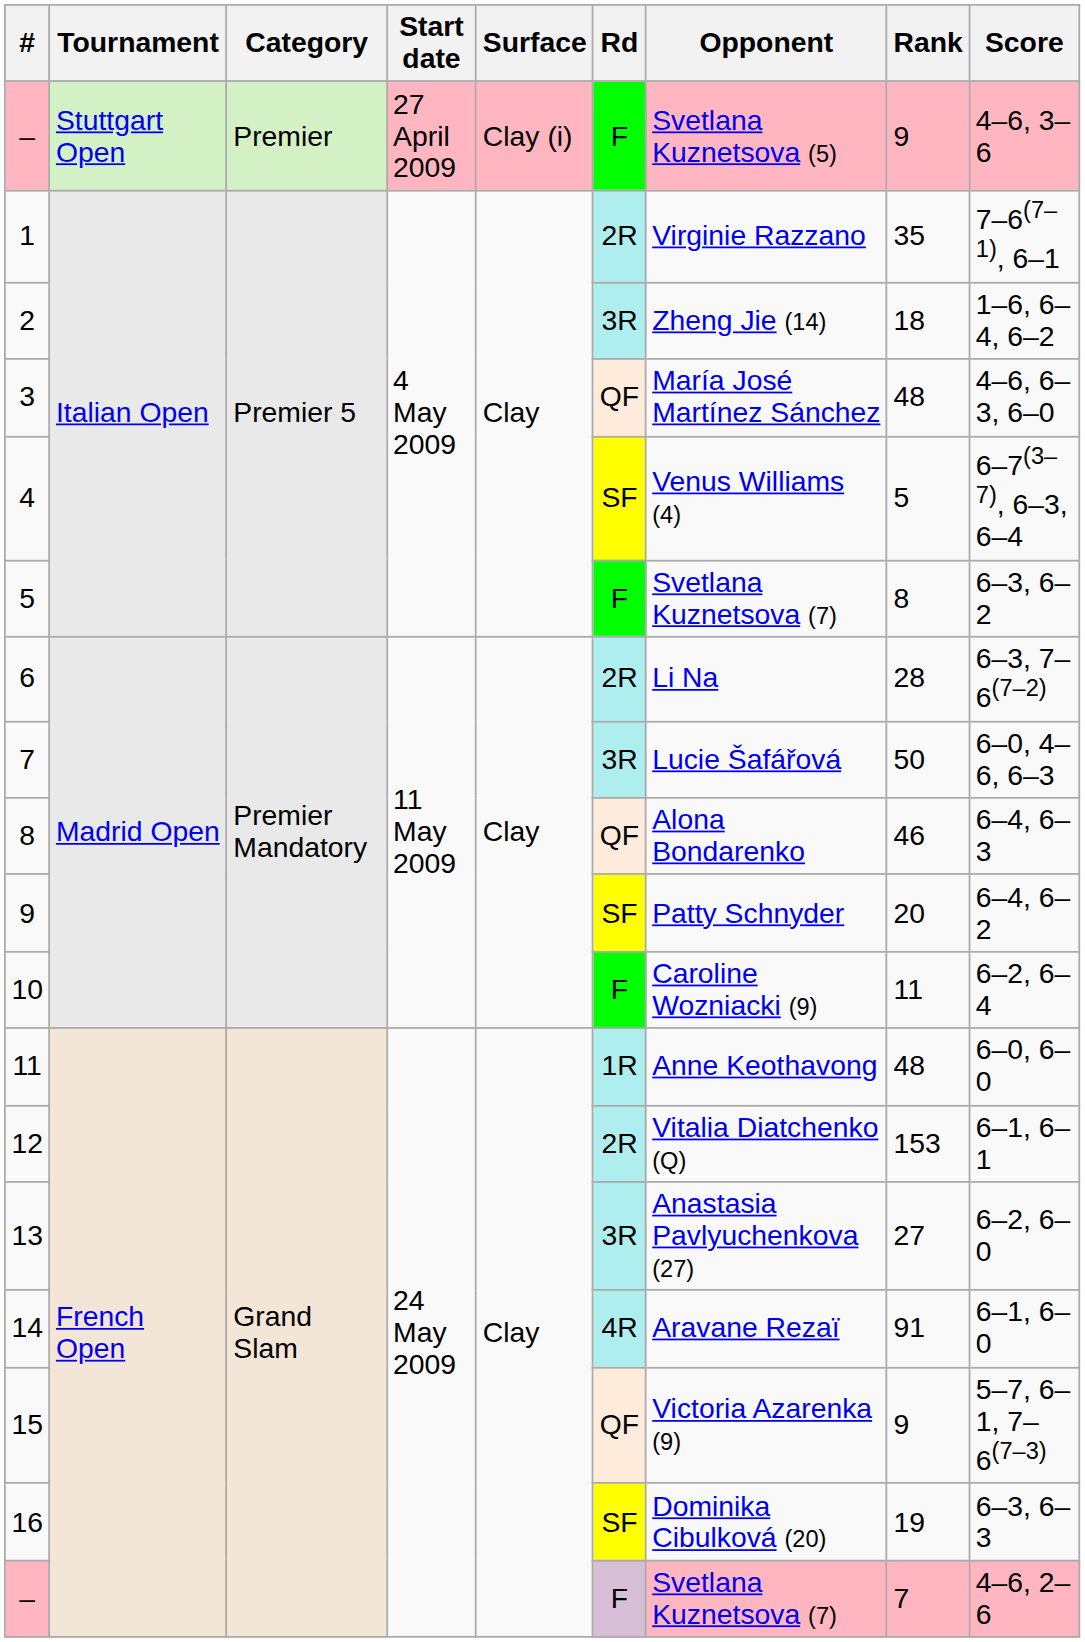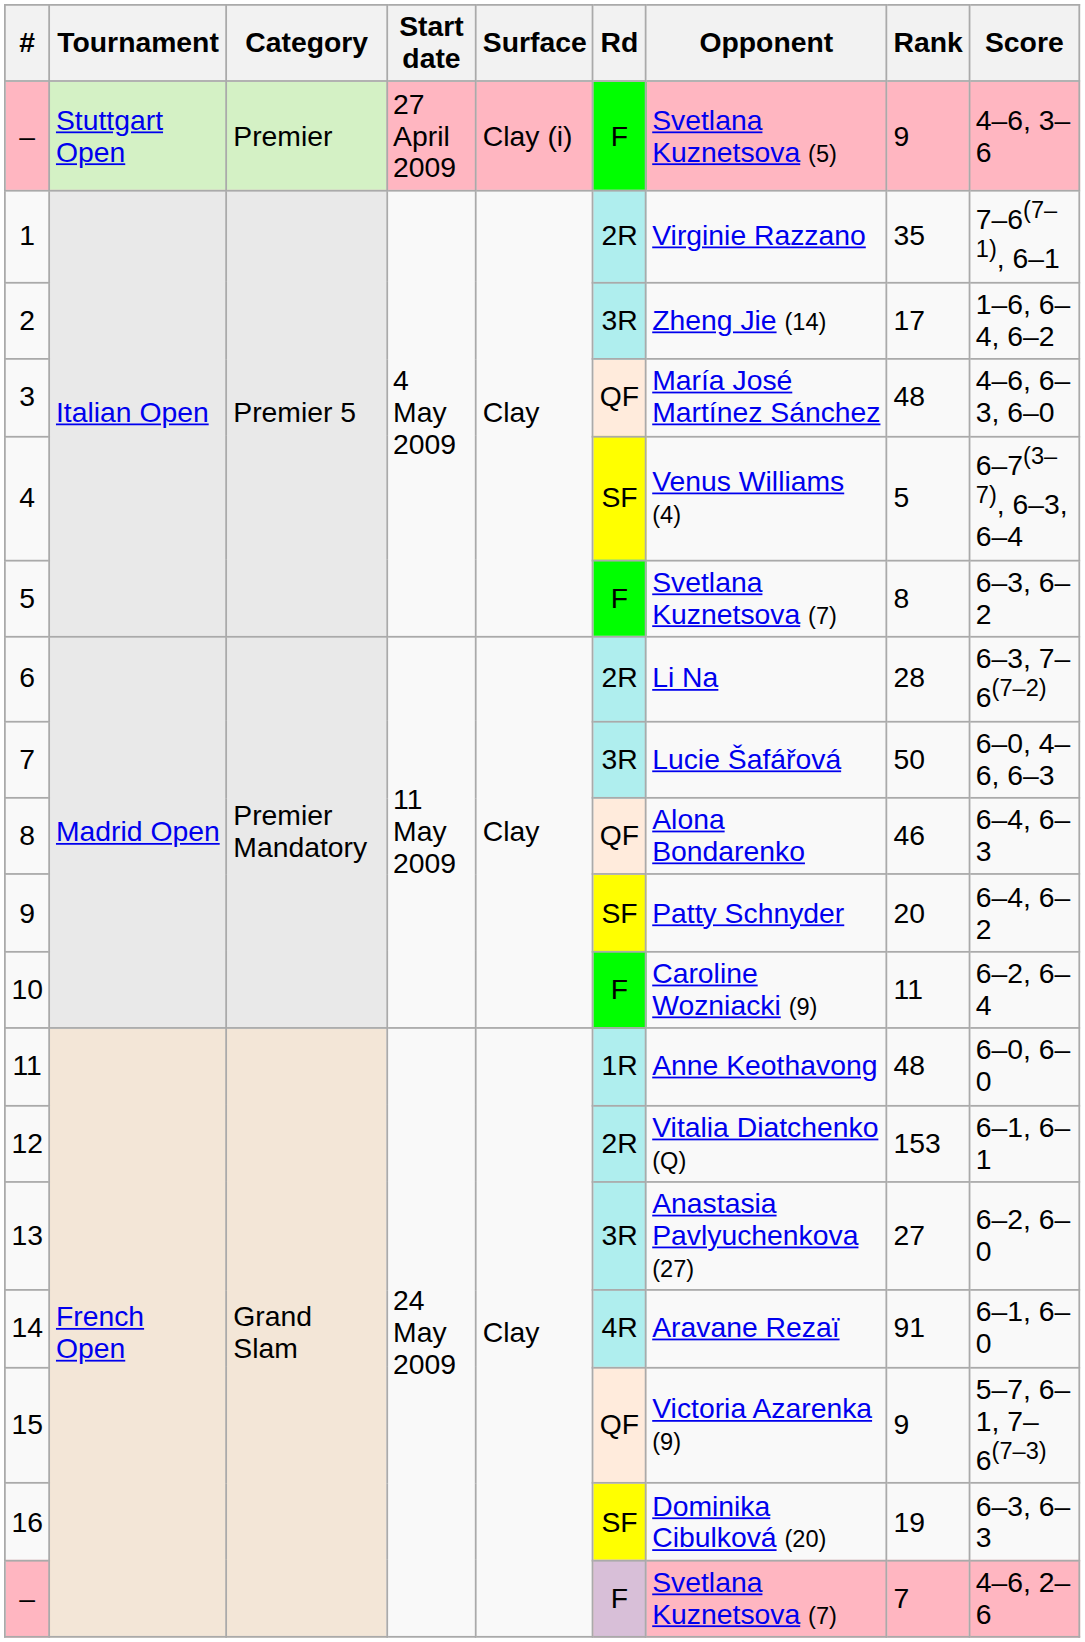2 | Rank: 18 -> 17
